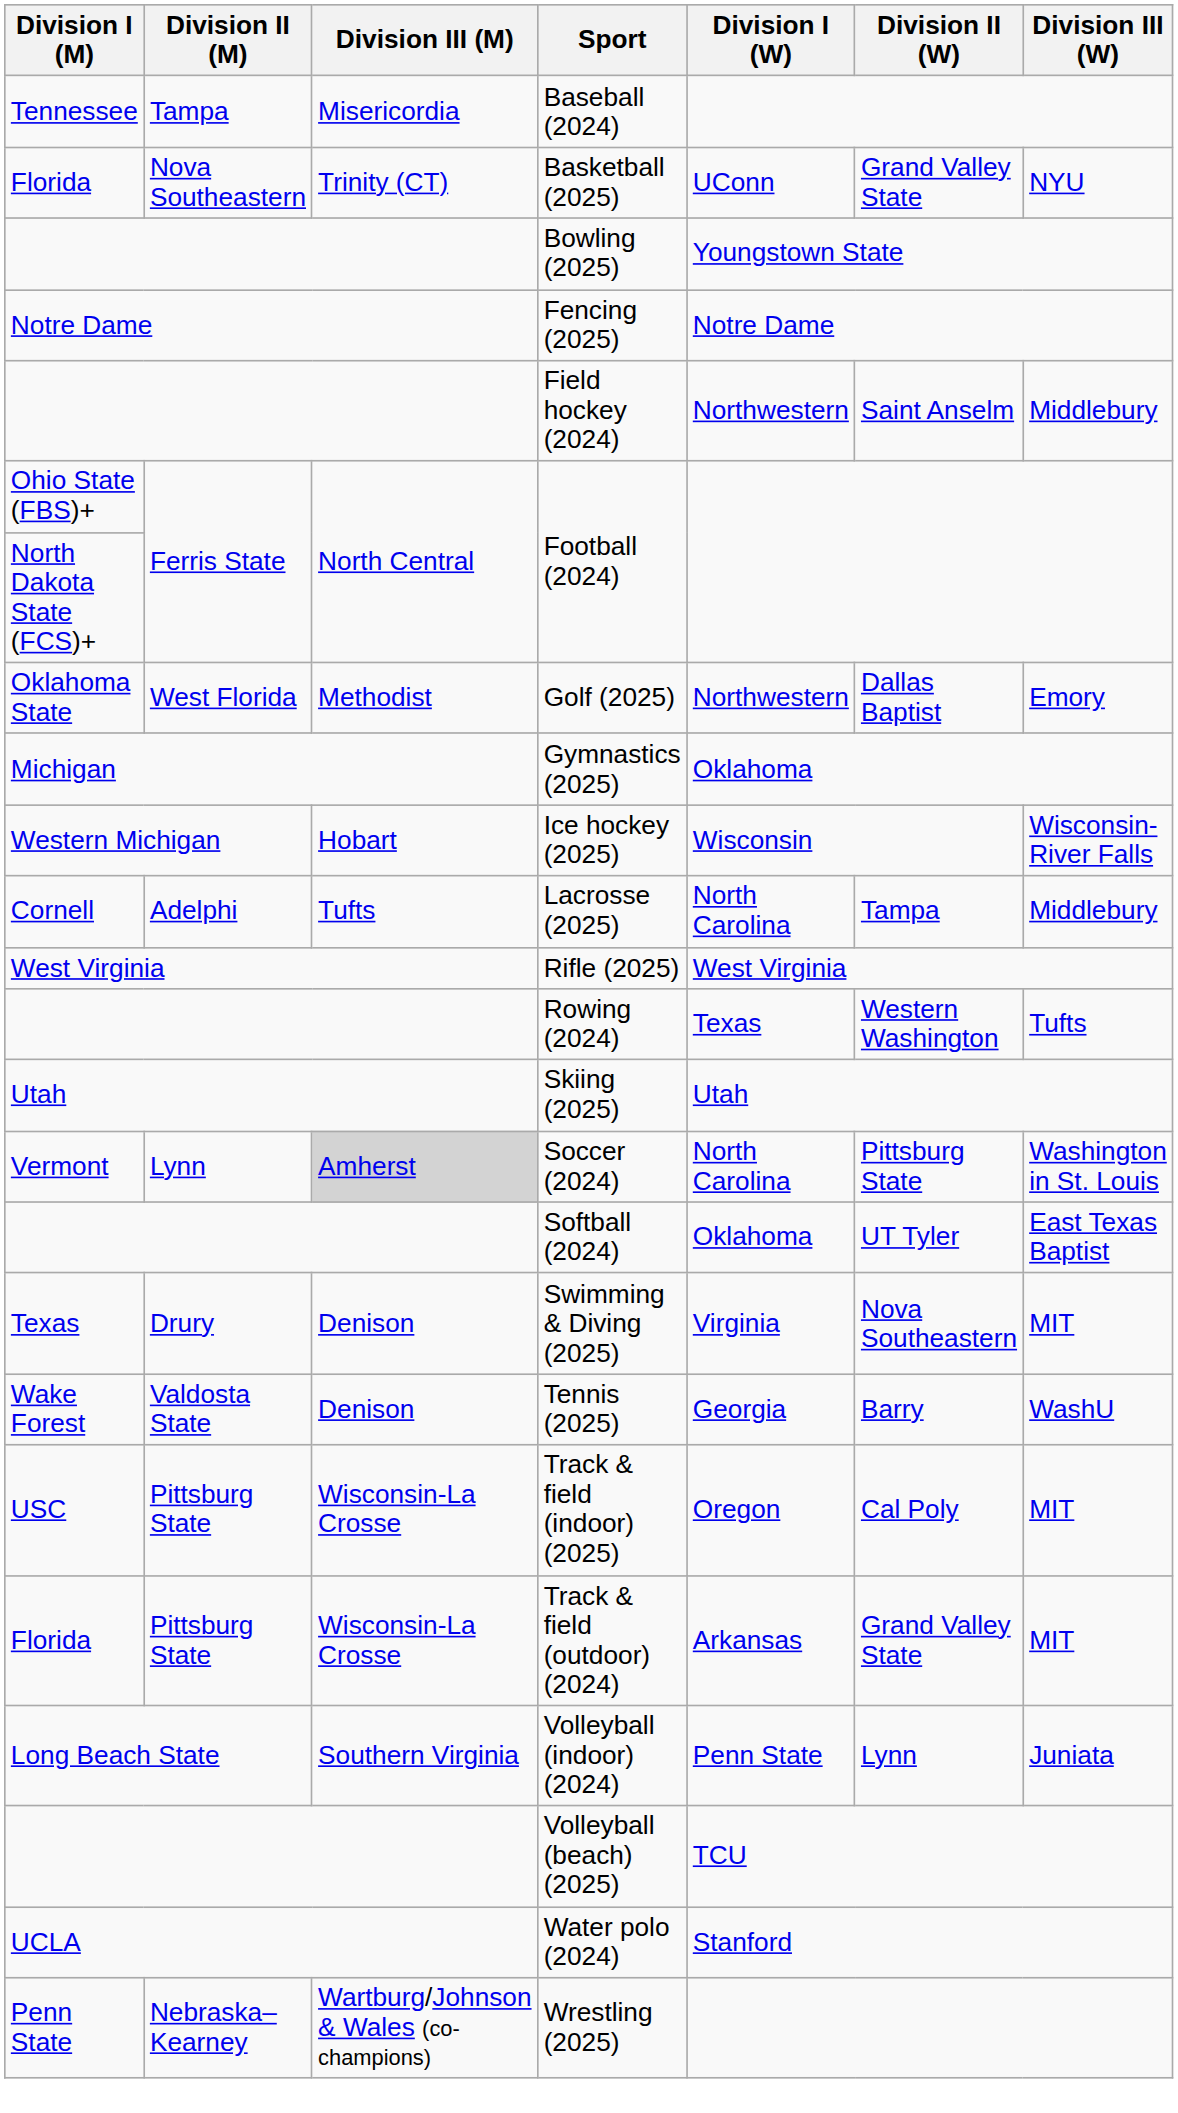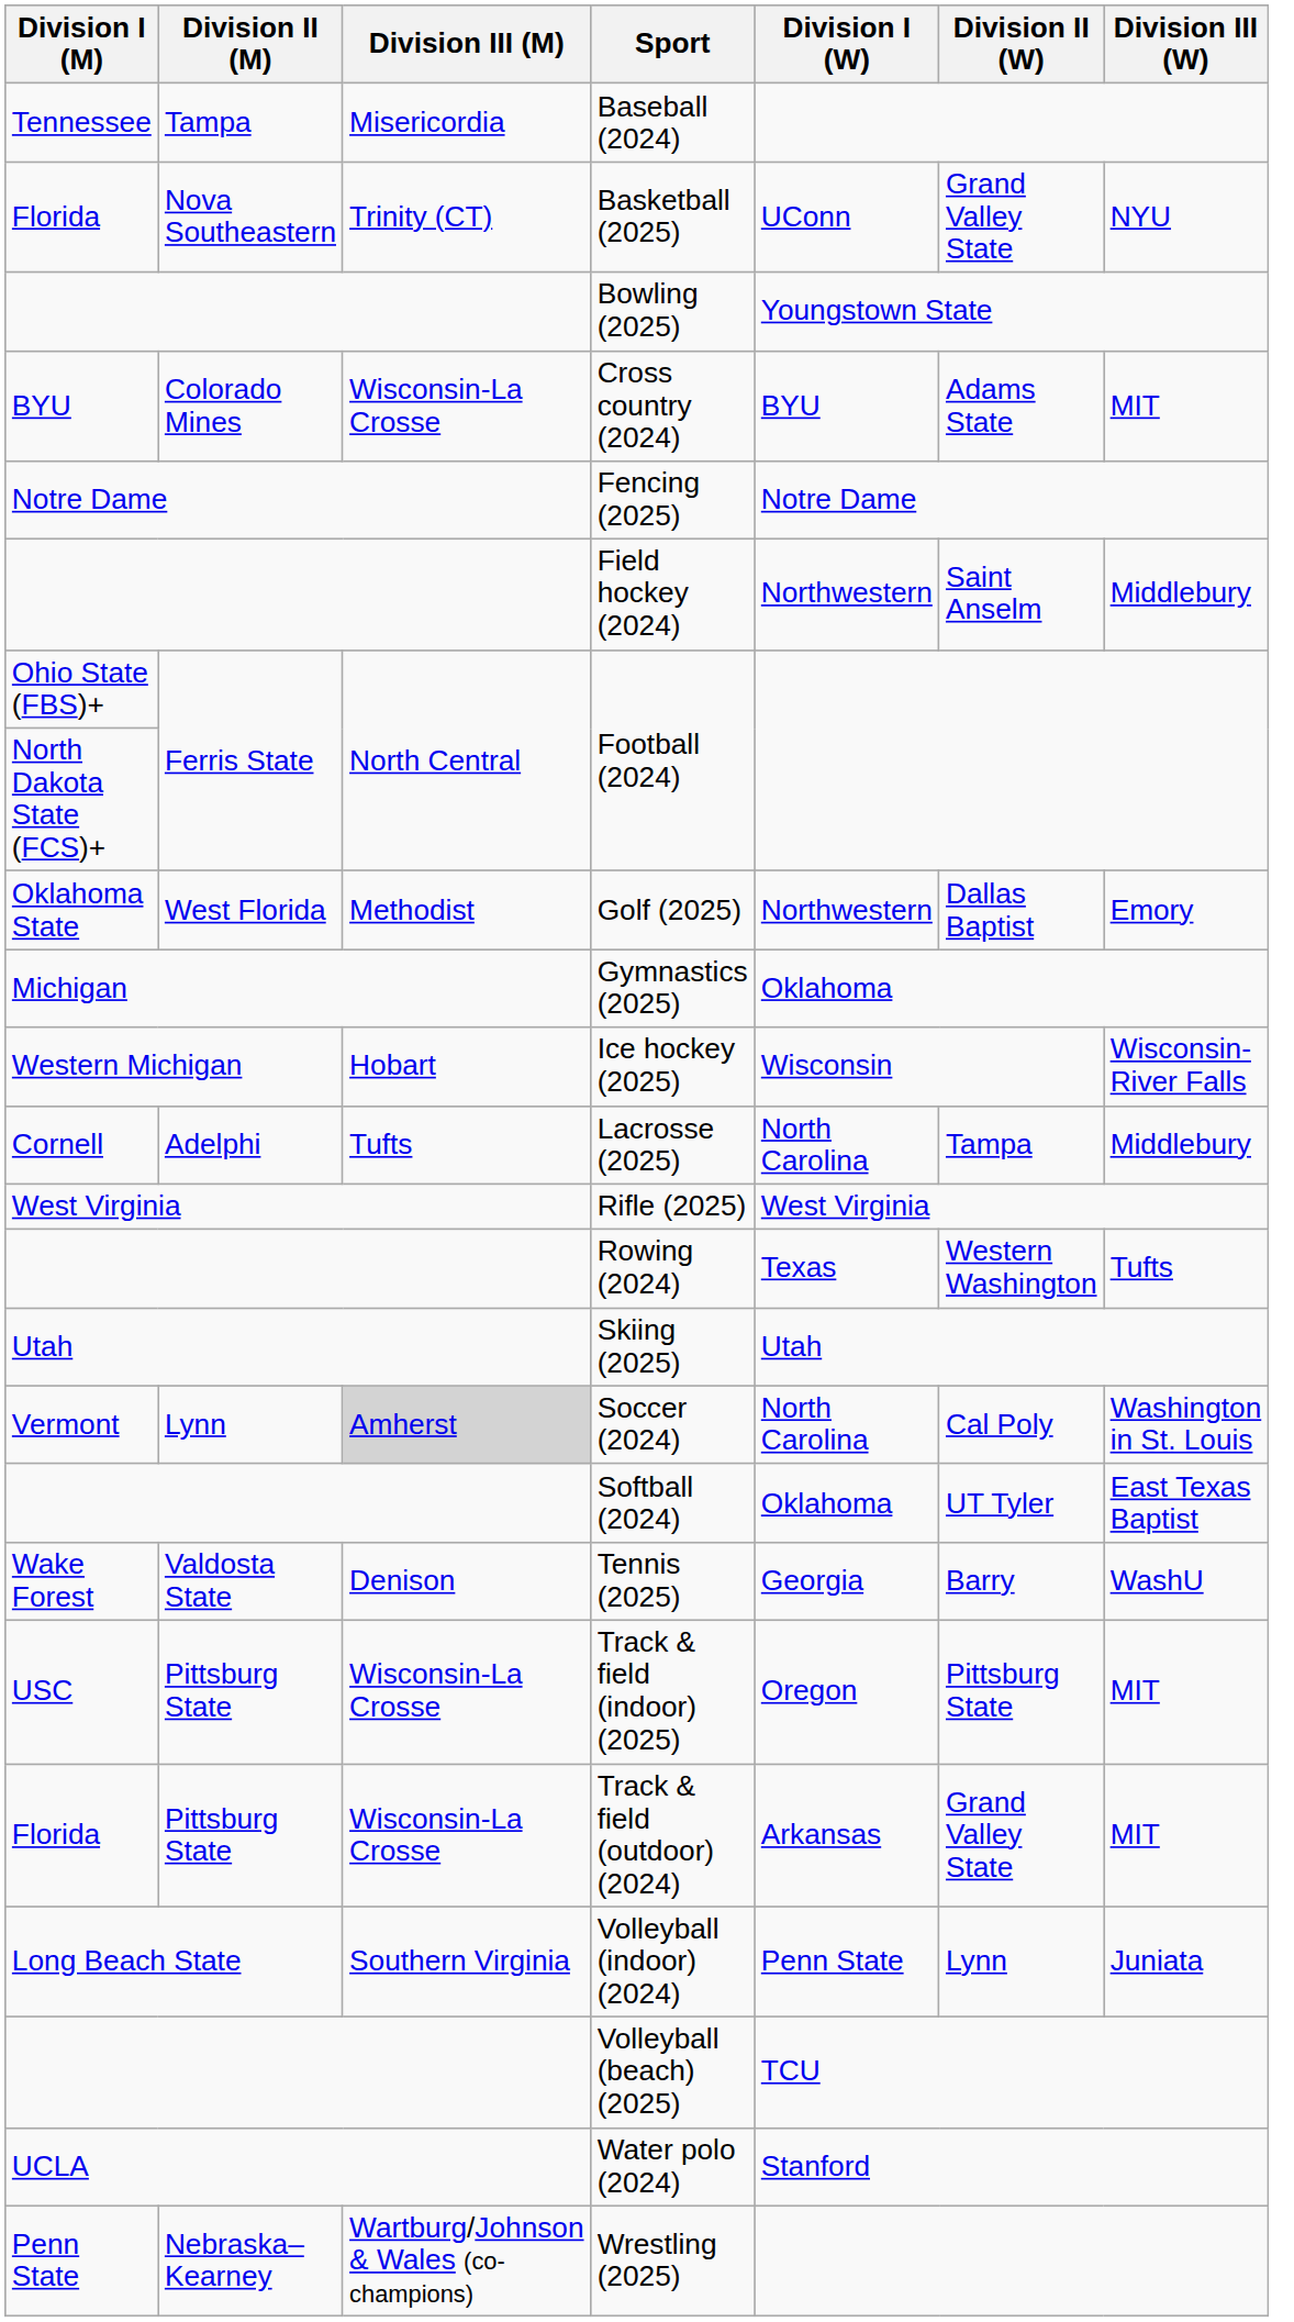+ row: BYU | Colorado Mines | Wisconsin-La Crosse | Cross country (2024) | BYU | Adams State | MIT
Soccer (2024) | Division II (W): Pittsburg State -> Cal Poly
- row: Texas | Drury | Denison | Swimming & Diving (2025) | Virginia | Nova Southeastern | MIT
Track & field (indoor) (2025) | Division II (W): Cal Poly -> Pittsburg State
